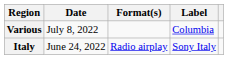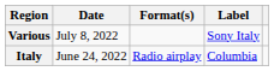Various | Label: Columbia -> Sony Italy
Italy | Label: Sony Italy -> Columbia
